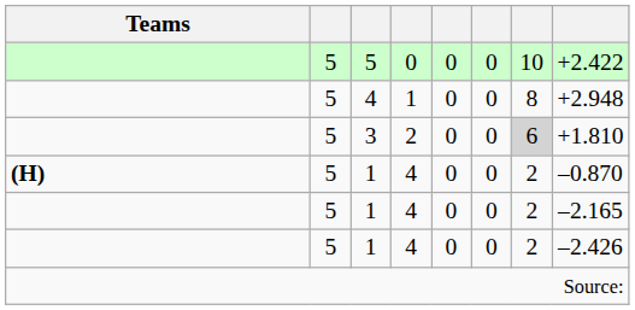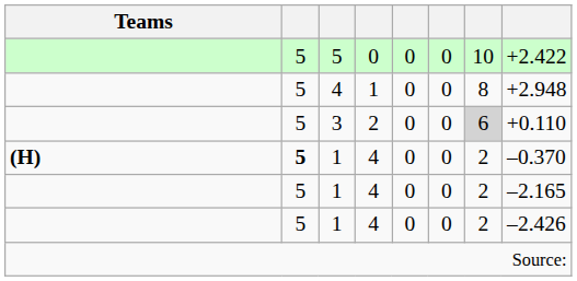3 | column 8: +1.810 -> +0.110
(H) / 1 | column 2: normal -> bold
(H) / 1 | column 8: –0.870 -> –0.370
